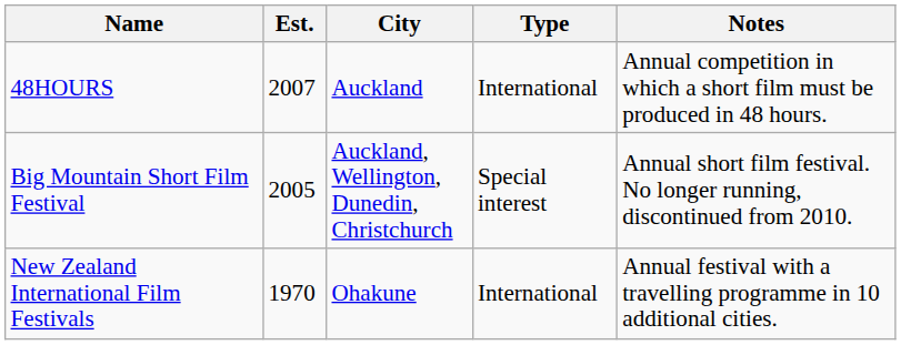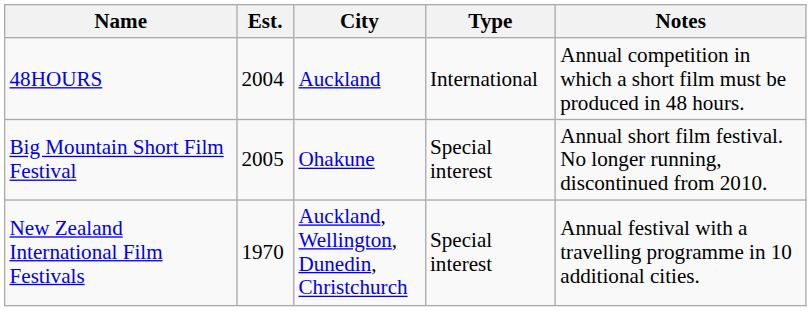48HOURS | Est.: 2007 -> 2004
Big Mountain Short Film Festival | City: Auckland, Wellington, Dunedin, Christchurch -> Ohakune
New Zealand International Film Festivals | City: Ohakune -> Auckland, Wellington, Dunedin, Christchurch
New Zealand International Film Festivals | Type: International -> Special interest
